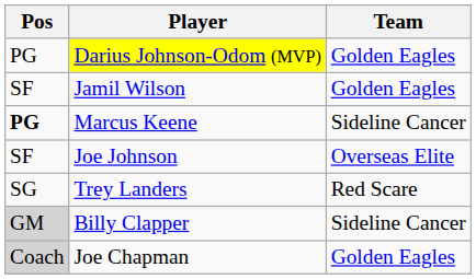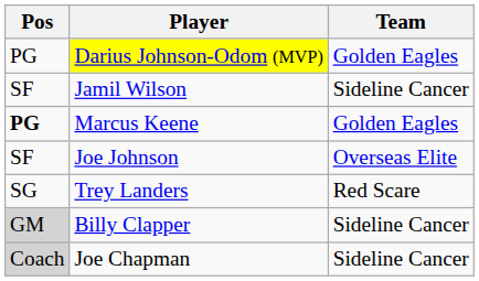Jamil Wilson | Team: Golden Eagles -> Sideline Cancer
Marcus Keene | Team: Sideline Cancer -> Golden Eagles
Joe Chapman | Team: Golden Eagles -> Sideline Cancer
